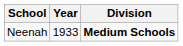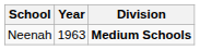Neenah | Year: 1933 -> 1963
